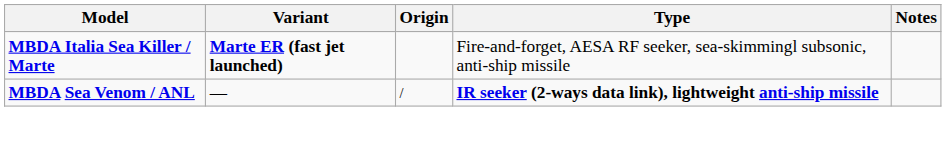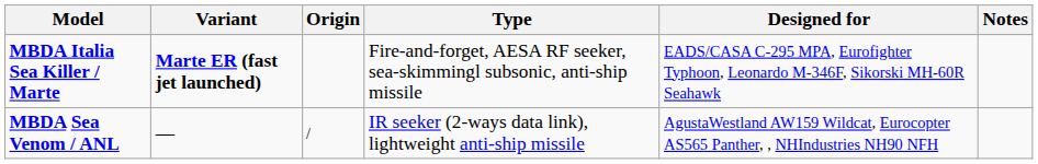+ column: Designed for | EADS/CASA C-295 MPA, Eurofighter Typhoon, Leonardo M-346F, Sikorski MH-60R Seahawk | AgustaWestland AW159 Wildcat, Eurocopter AS565 Panther, , NHIndustries NH90 NFH
MBDA Sea Venom / ANL | Type: bold -> normal
